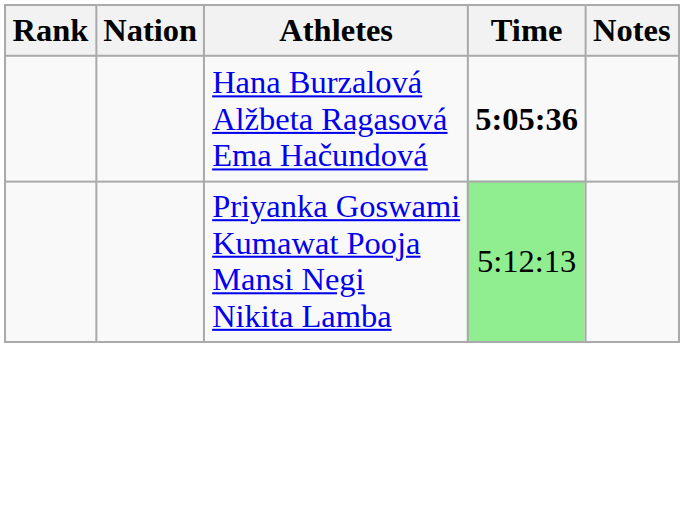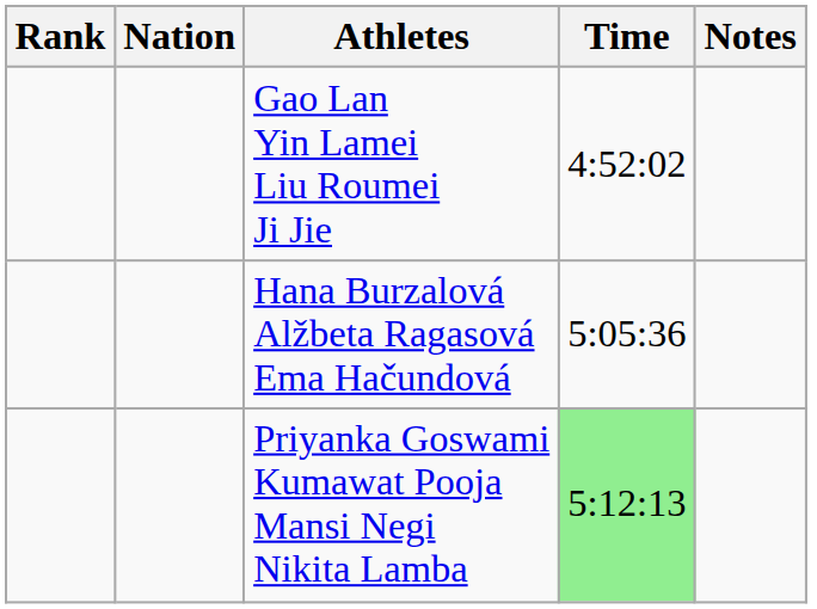+ row: Gao Lan Yin Lamei Liu Roumei Ji Jie | 4:52:02
Hana Burzalová Alžbeta Ragasová Ema Hačundová | Time: bold -> normal
